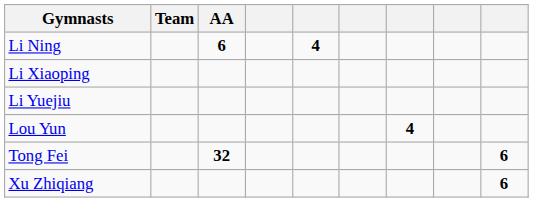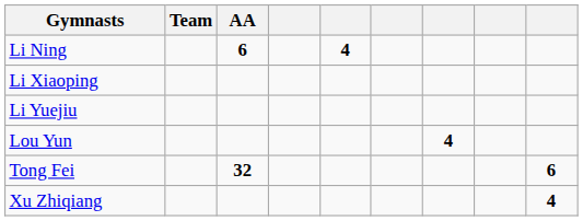Xu Zhiqiang | column 9: 6 -> 4
